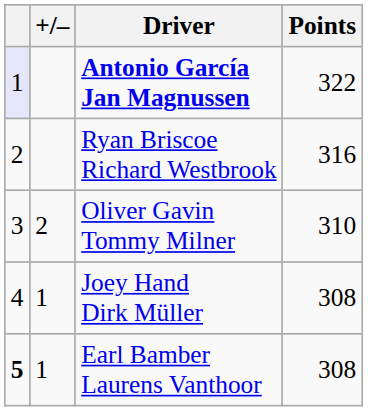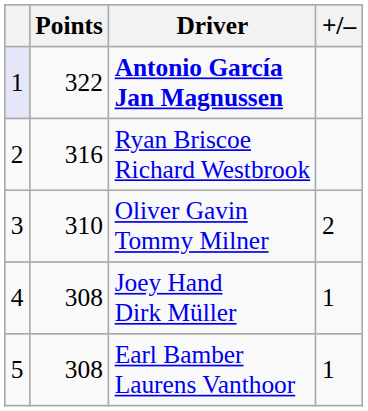columns swapped: +/– <-> Points
Earl Bamber Laurens Vanthoor | column 1: bold -> normal
